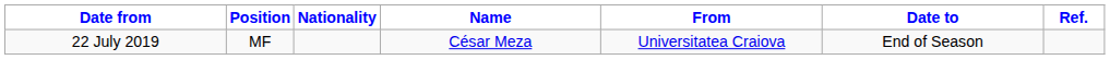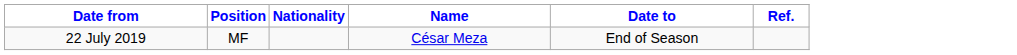- column: From | Universitatea Craiova
